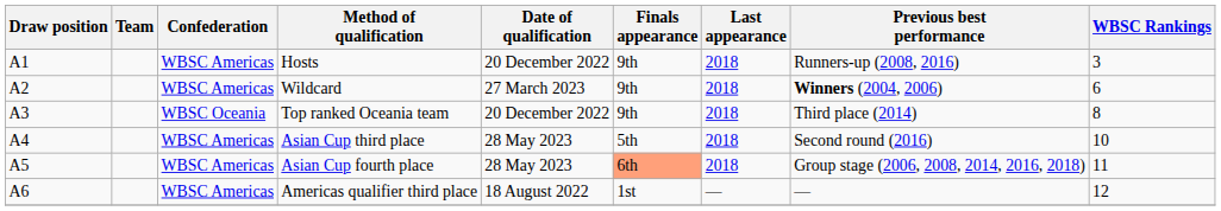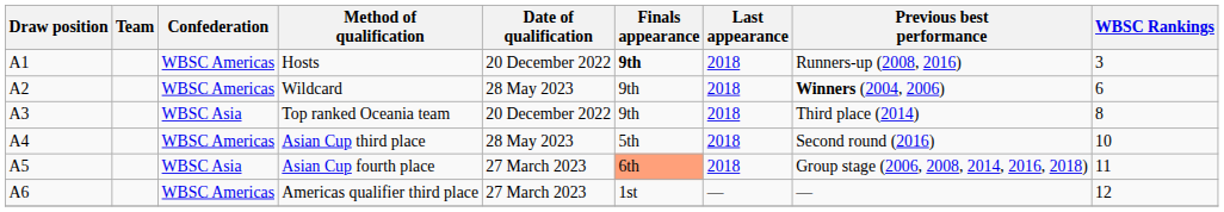Hosts | Finals appearance: normal -> bold
Wildcard | Date of qualification: 27 March 2023 -> 28 May 2023
Top ranked Oceania team | Confederation: WBSC Oceania -> WBSC Asia
Asian Cup fourth place | Confederation: WBSC Americas -> WBSC Asia
Asian Cup fourth place | Date of qualification: 28 May 2023 -> 27 March 2023
Americas qualifier third place | Date of qualification: 18 August 2022 -> 27 March 2023
